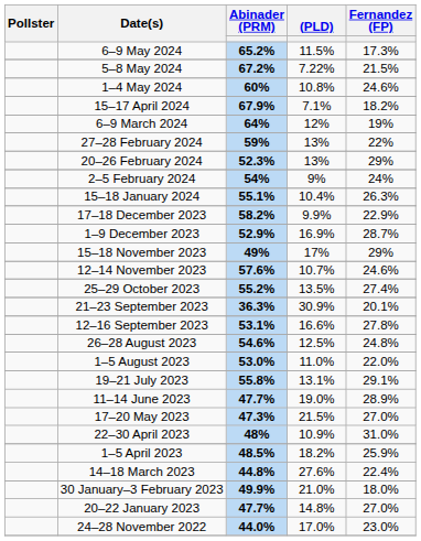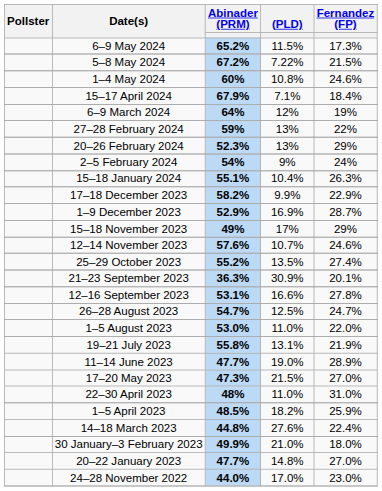15–17 April 2024 | Fernandez (FP): 18.2% -> 18.4%
26–28 August 2023 | Abinader (PRM): 54.6% -> 54.7%
26–28 August 2023 | Fernandez (FP): 24.8% -> 24.7%
19–21 July 2023 | Fernandez (FP): 29.1% -> 21.9%
22–30 April 2023 | (PLD): 10.9% -> 11.0%
